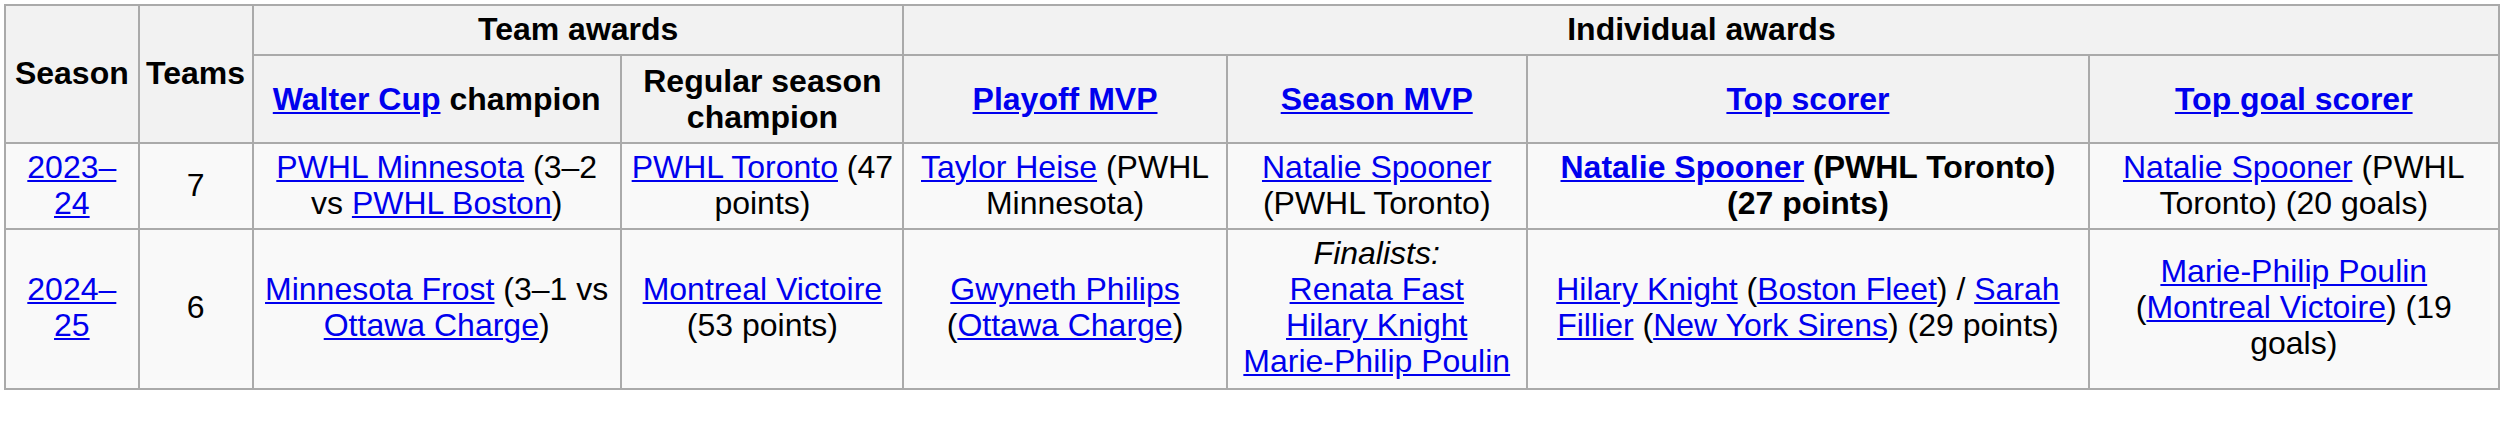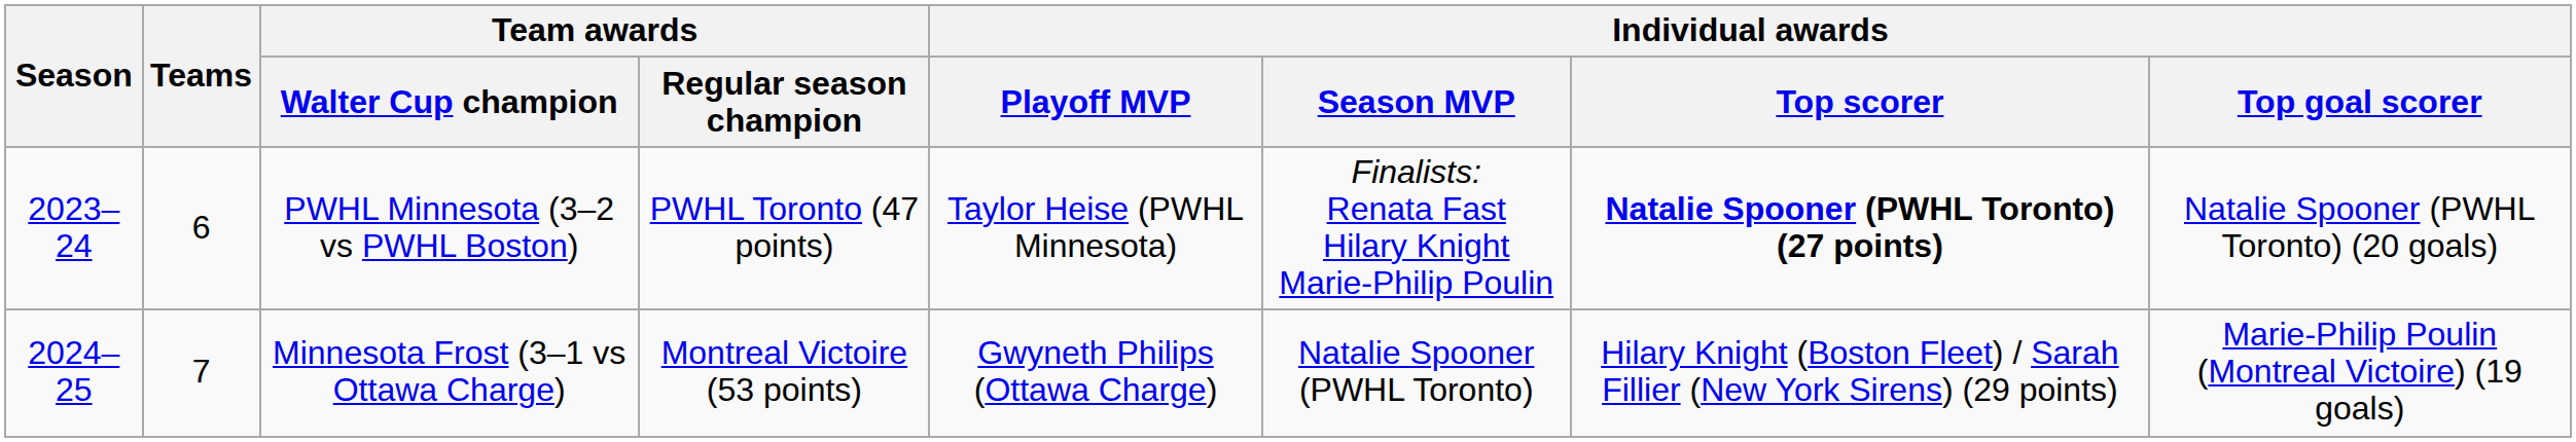PWHL Minnesota (3–2 vs PWHL Boston) | Teams: 7 -> 6
PWHL Minnesota (3–2 vs PWHL Boston) | Individual awards / Season MVP: Natalie Spooner (PWHL Toronto) -> Finalists: Renata Fast Hilary Knight Marie-Philip Poulin
Minnesota Frost (3–1 vs Ottawa Charge) | Teams: 6 -> 7
Minnesota Frost (3–1 vs Ottawa Charge) | Individual awards / Season MVP: Finalists: Renata Fast Hilary Knight Marie-Philip Poulin -> Natalie Spooner (PWHL Toronto)
